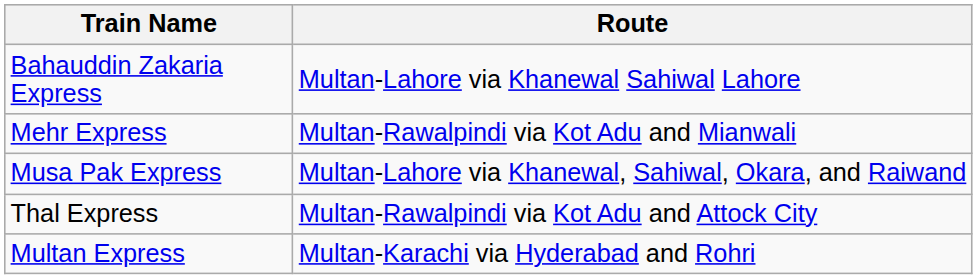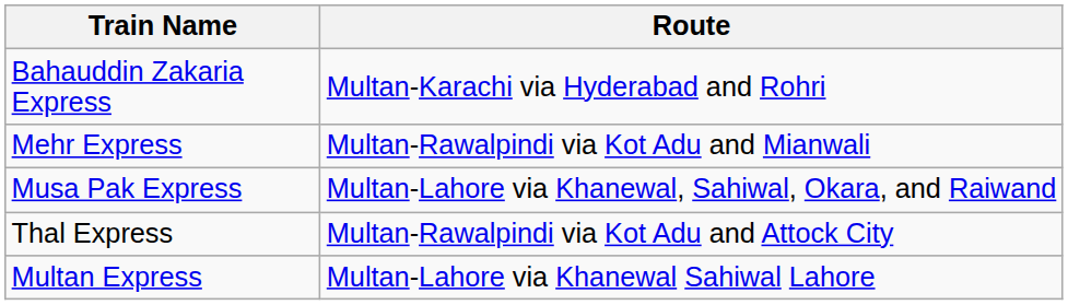Bahauddin Zakaria Express | Route: Multan-Lahore via Khanewal Sahiwal Lahore -> Multan-Karachi via Hyderabad and Rohri
Multan Express | Route: Multan-Karachi via Hyderabad and Rohri -> Multan-Lahore via Khanewal Sahiwal Lahore
